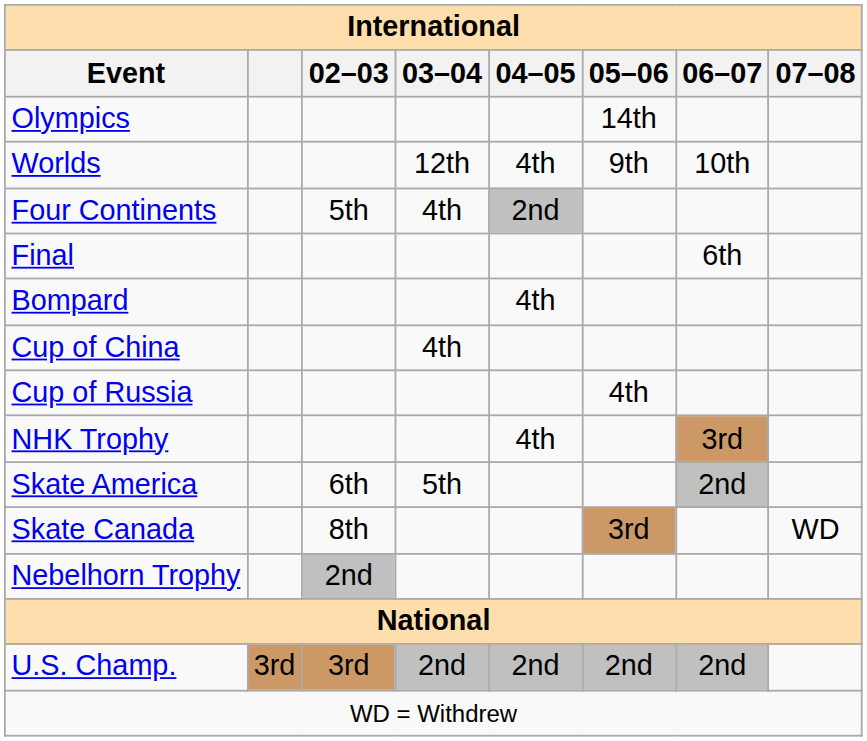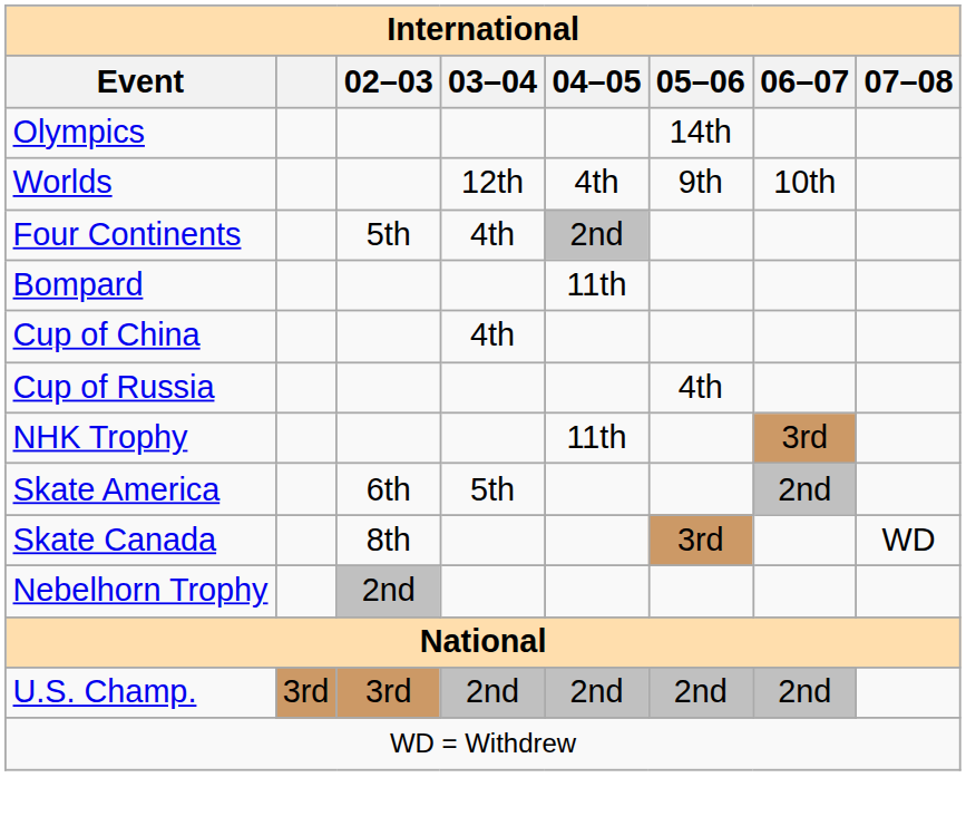- row: Final | 6th
Bompard | 04–05: 4th -> 11th
NHK Trophy | 04–05: 4th -> 11th
